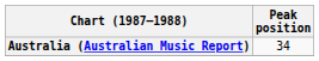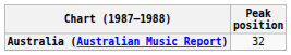Australia (Australian Music Report) | Peak position: 34 -> 32
